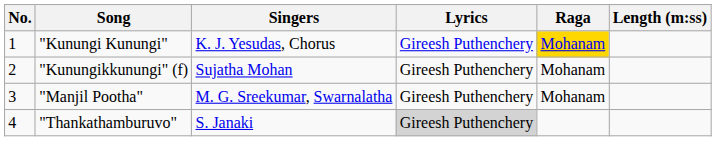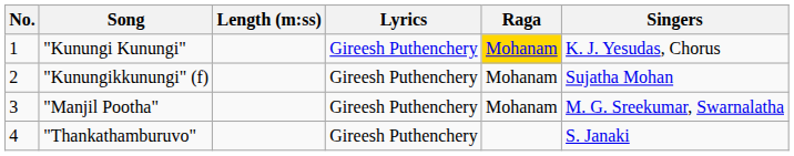columns swapped: Singers <-> Length (m:ss)
"Thankathamburuvo" | Lyrics: lightgrey background -> no background
